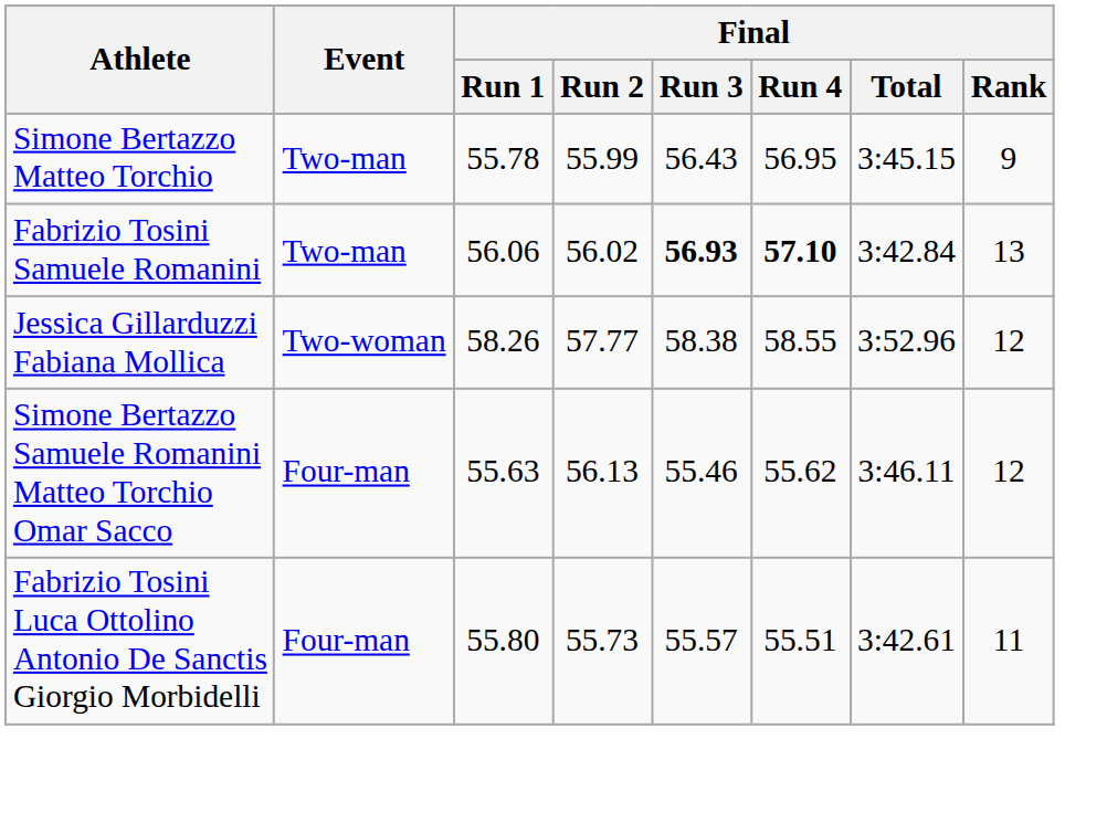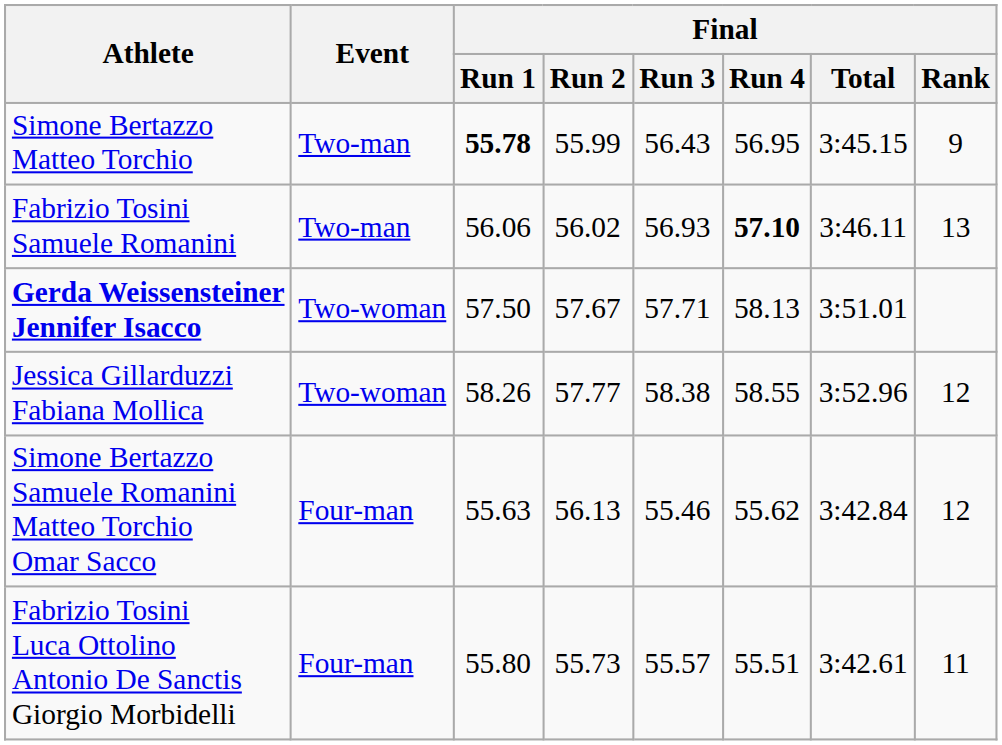Simone Bertazzo Matteo Torchio | Final / Run 1: normal -> bold
Fabrizio Tosini Samuele Romanini | Final / Run 3: bold -> normal
Fabrizio Tosini Samuele Romanini | Final / Total: 3:42.84 -> 3:46.11
+ row: Gerda Weissensteiner Jennifer Isacco | Two-woman | 57.50 | 57.67 | 57.71 | 58.13 | 3:51.01
Simone Bertazzo Samuele Romanini Matteo Torchio Omar Sacco | Final / Total: 3:46.11 -> 3:42.84
